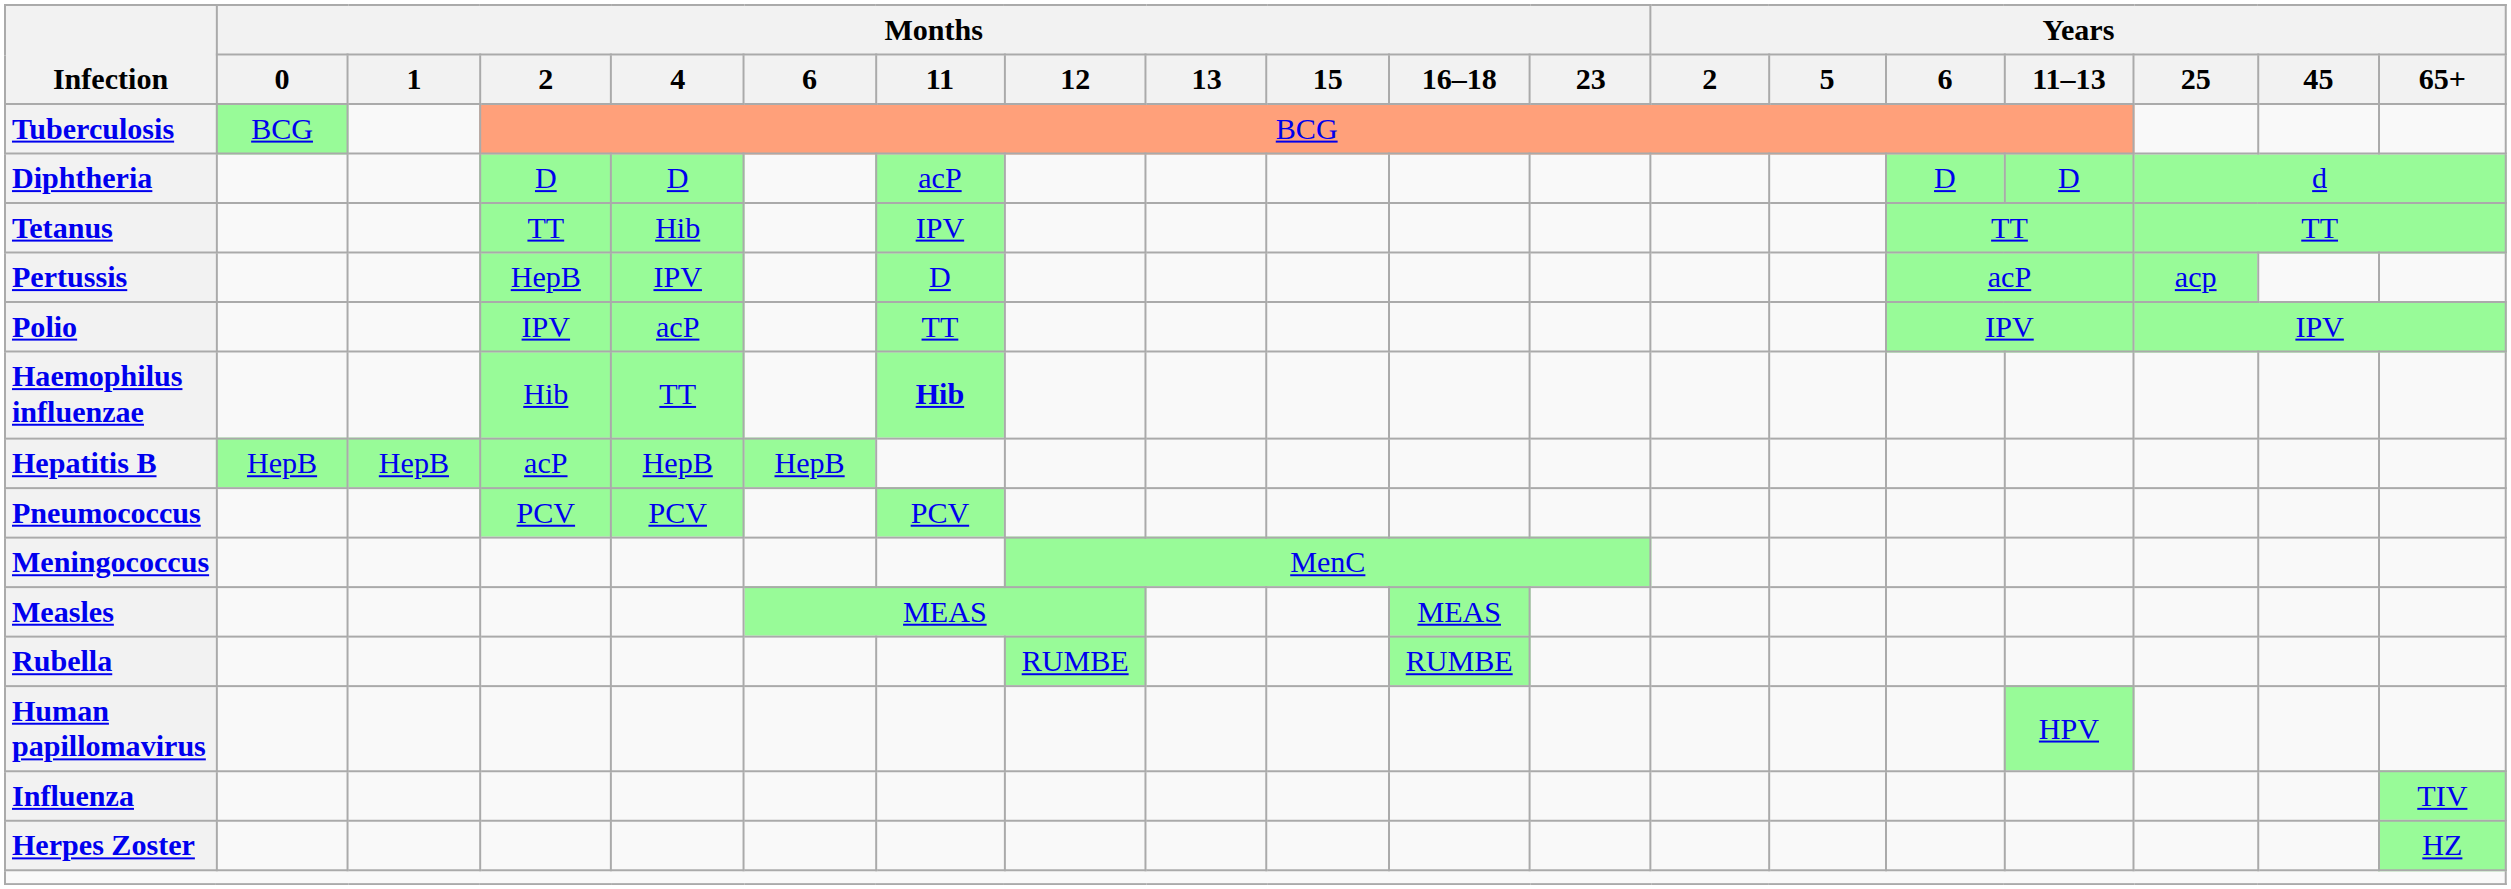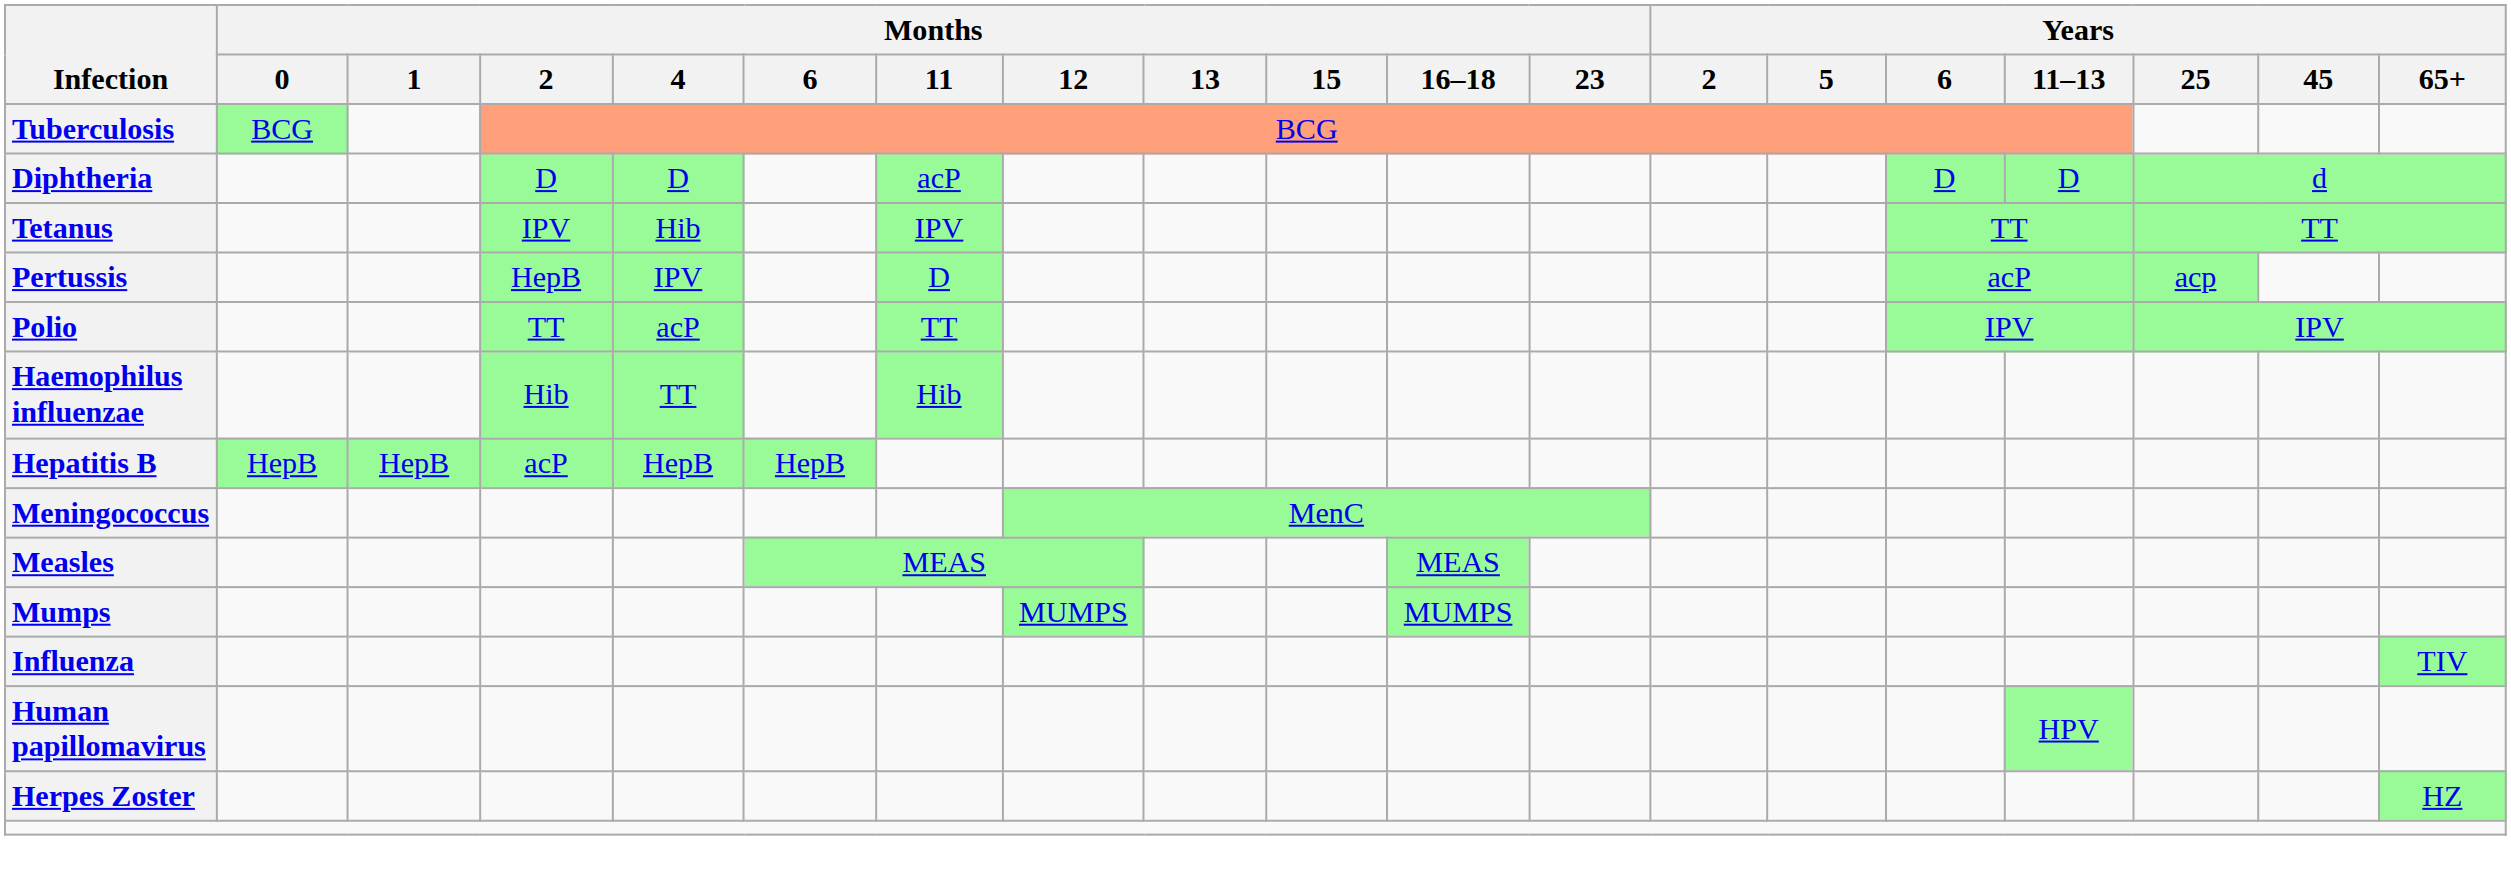Tetanus | Months / 2: TT -> IPV
Polio | Months / 2: IPV -> TT
Haemophilus influenzae | Months / 11: bold -> normal
- row: Pneumococcus | PCV | PCV | PCV
+ row: Mumps | MUMPS | MUMPS
- row: Rubella | RUMBE | RUMBE
rows swapped: Human papillomavirus <-> Influenza
